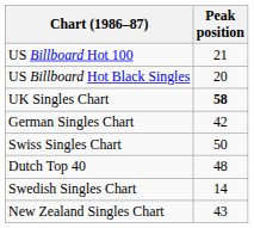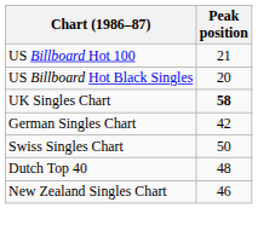- row: Swedish Singles Chart | 14
New Zealand Singles Chart | Peak position: 43 -> 46
